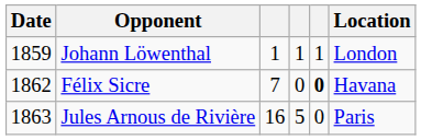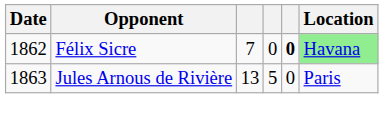- row: 1859 | Johann Löwenthal | 1 | 1 | 1 | London
Félix Sicre | Location: no background -> lightgreen background
Jules Arnous de Rivière | column 3: 16 -> 13
